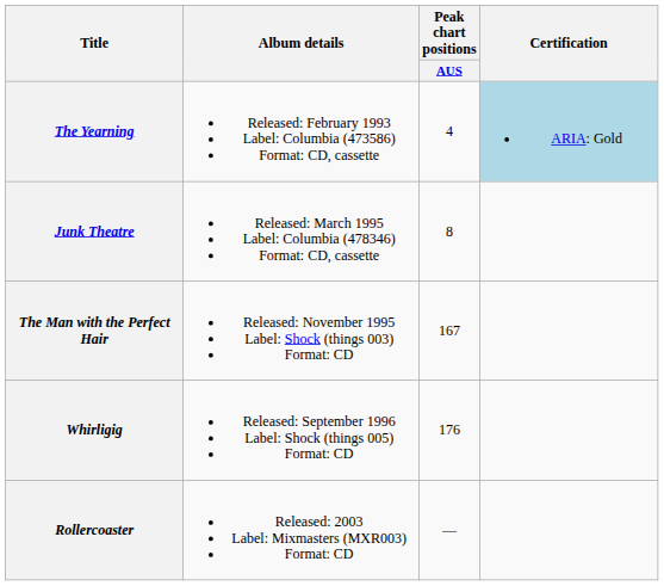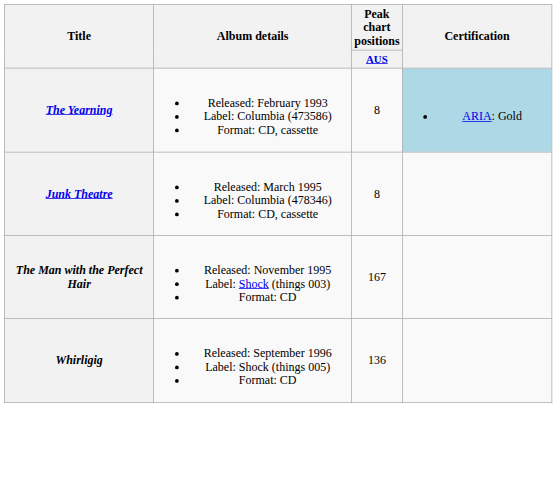The Yearning | Peak chart positions / AUS: 4 -> 8
Whirligig | Peak chart positions / AUS: 176 -> 136
- row: Rollercoaster | Released: 2003 Label: Mixmasters (MXR003) Format: CD | —
